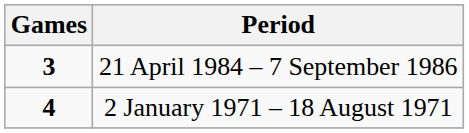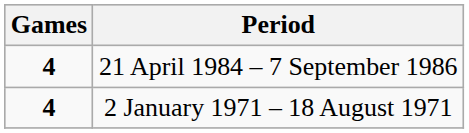21 April 1984 – 7 September 1986 | Games: 3 -> 4
